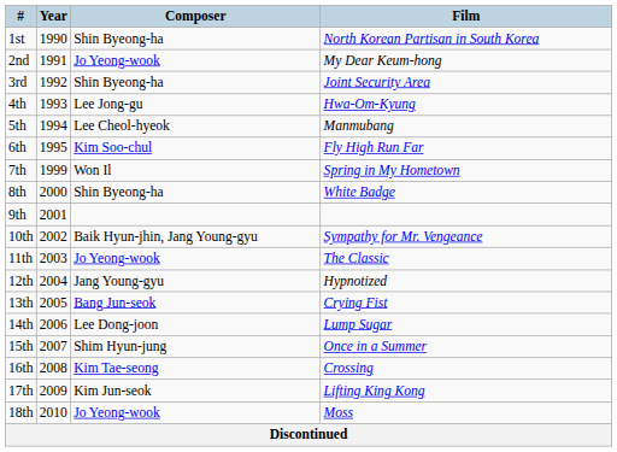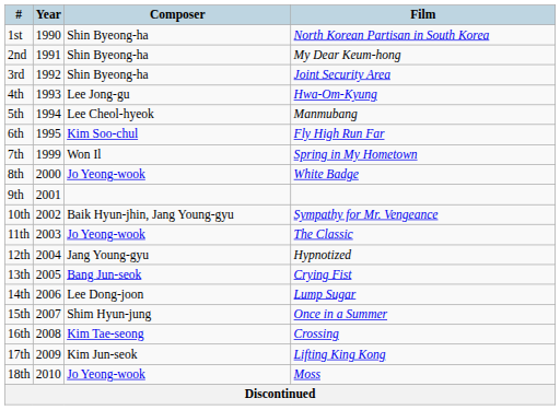2nd | Composer: Jo Yeong-wook -> Shin Byeong-ha
8th | Composer: Shin Byeong-ha -> Jo Yeong-wook
